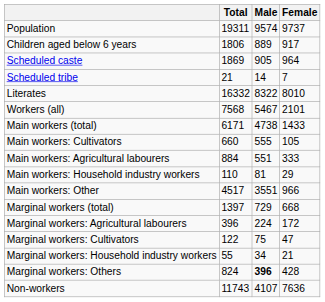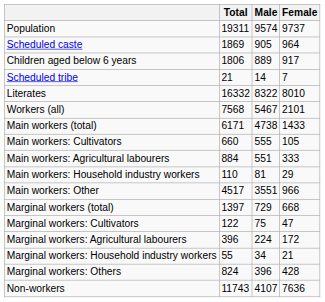rows swapped: Children aged below 6 years <-> Scheduled caste
rows swapped: Marginal workers: Cultivators <-> Marginal workers: Agricultural labourers
Marginal workers: Others | Male: bold -> normal
